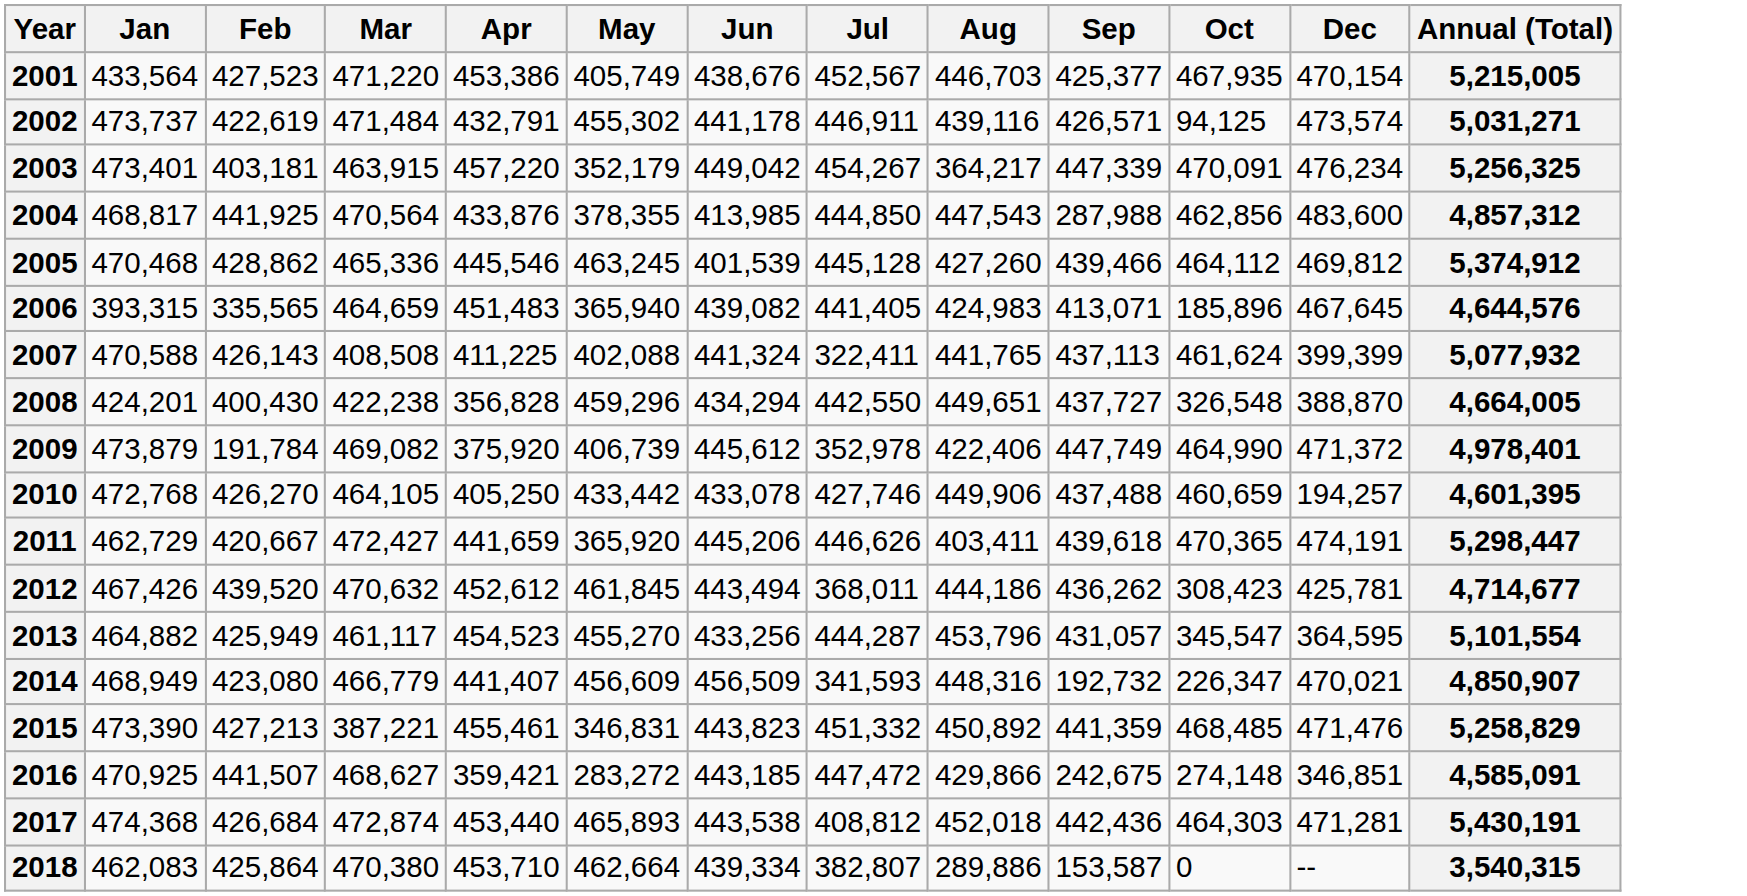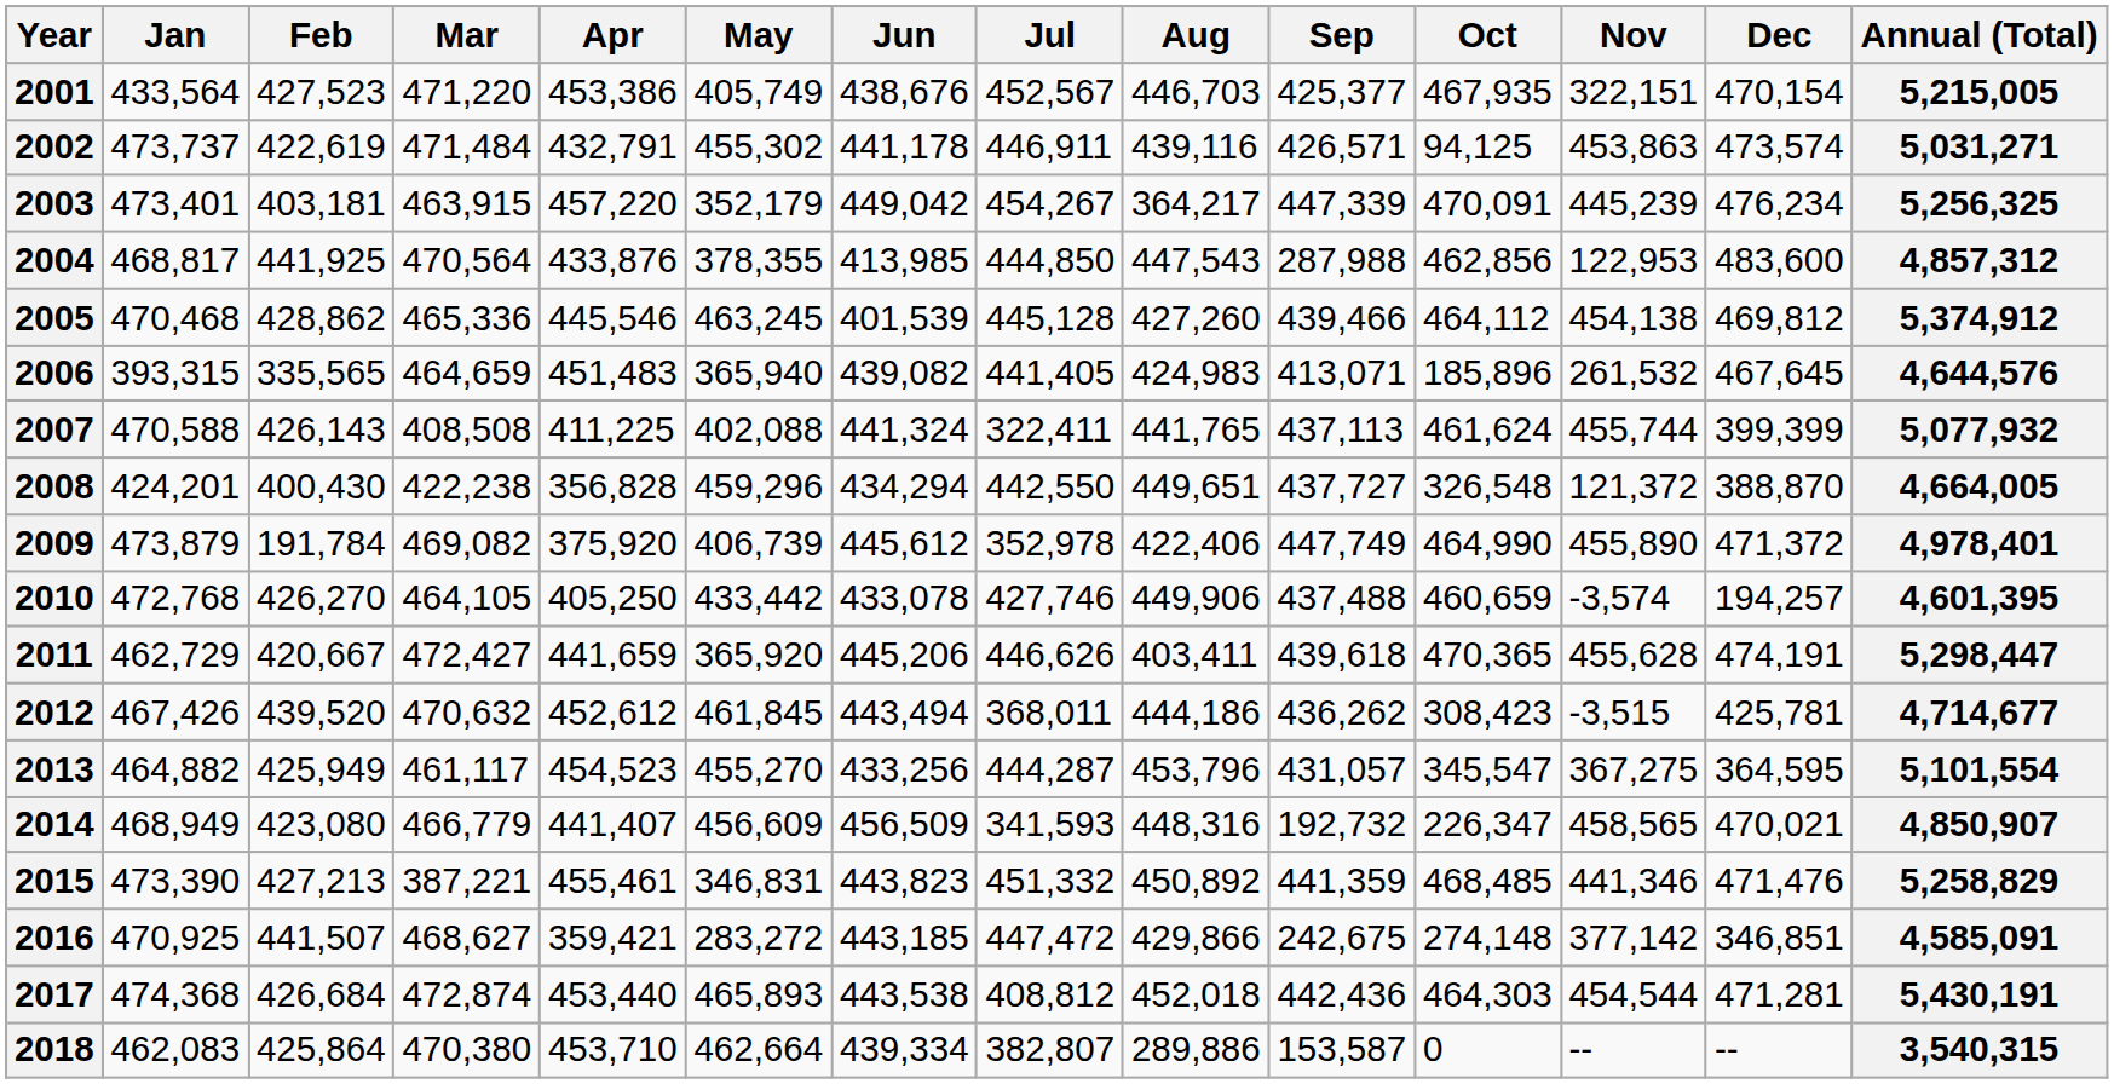+ column: Nov | 322,151 | 453,863 | 445,239 | 122,953 | 454,138 | 261,532 | 455,744 | 121,372 | 455,890 | -3,574 | 455,628 | -3,515 | 367,275 | 458,565 | 441,346 | 377,142 | 454,544 | --
